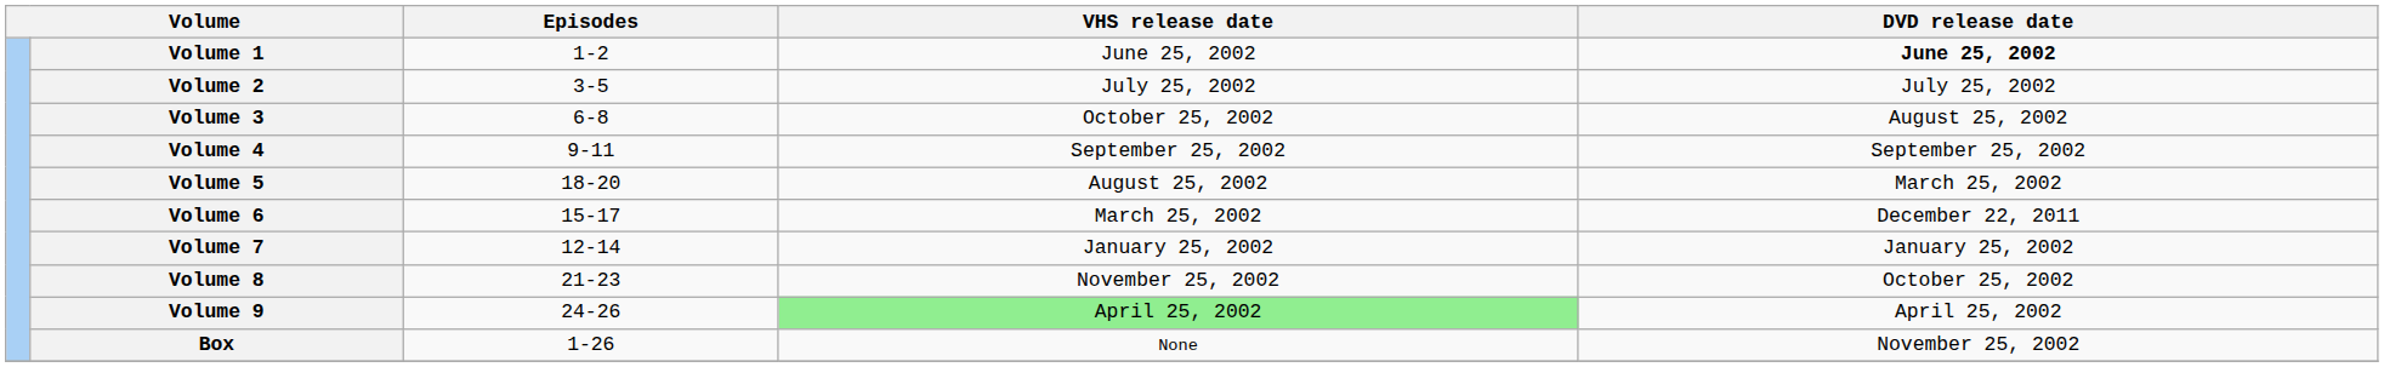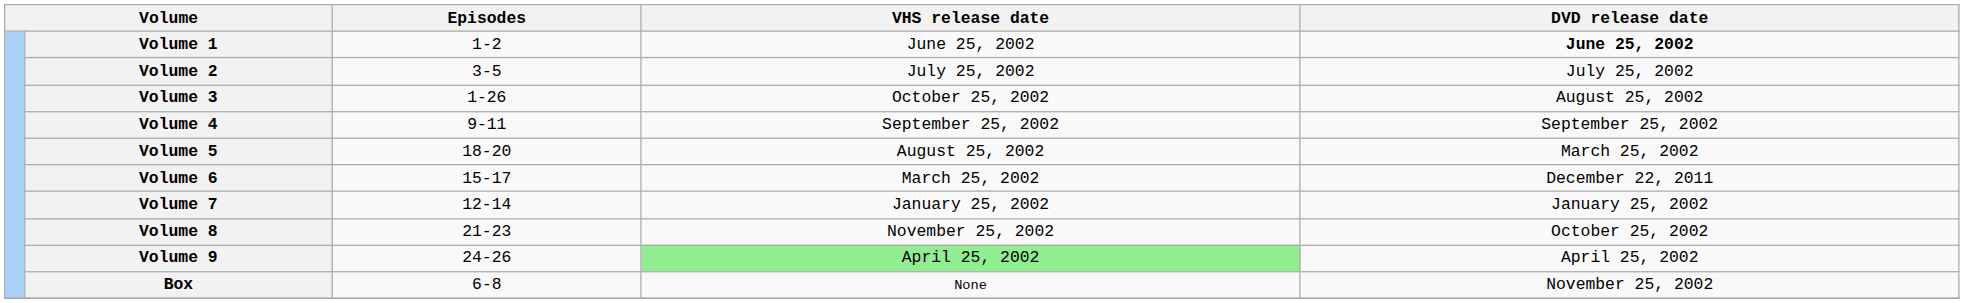Volume 3 | Episodes: 6-8 -> 1-26
Box | Episodes: 1-26 -> 6-8
